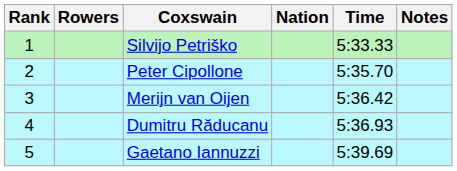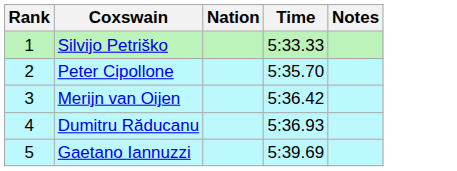- column: Rowers
